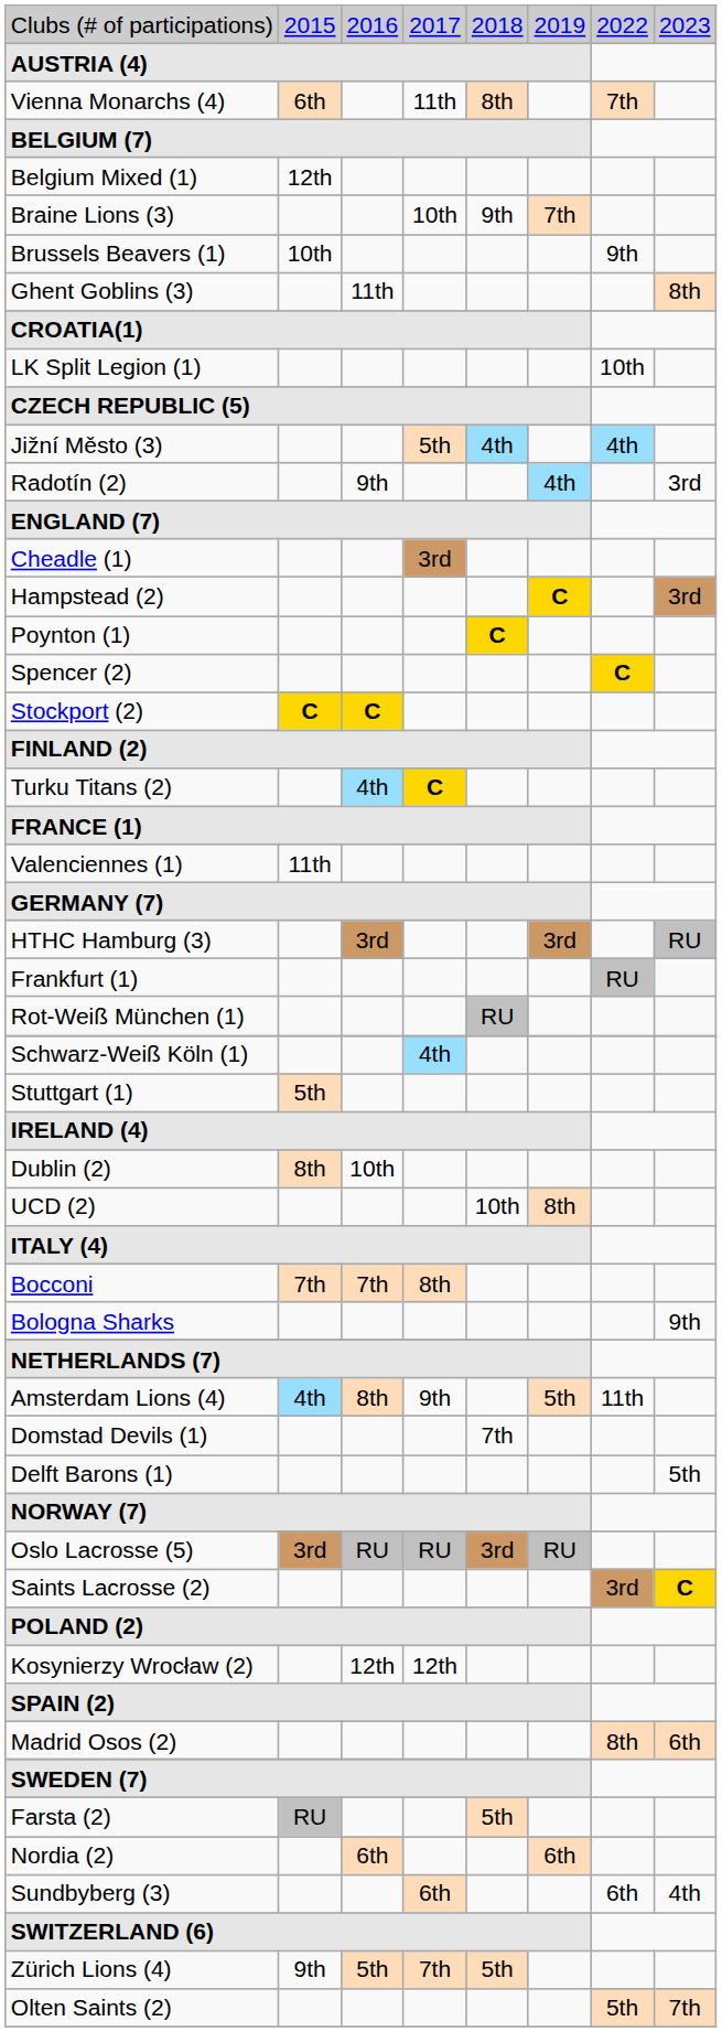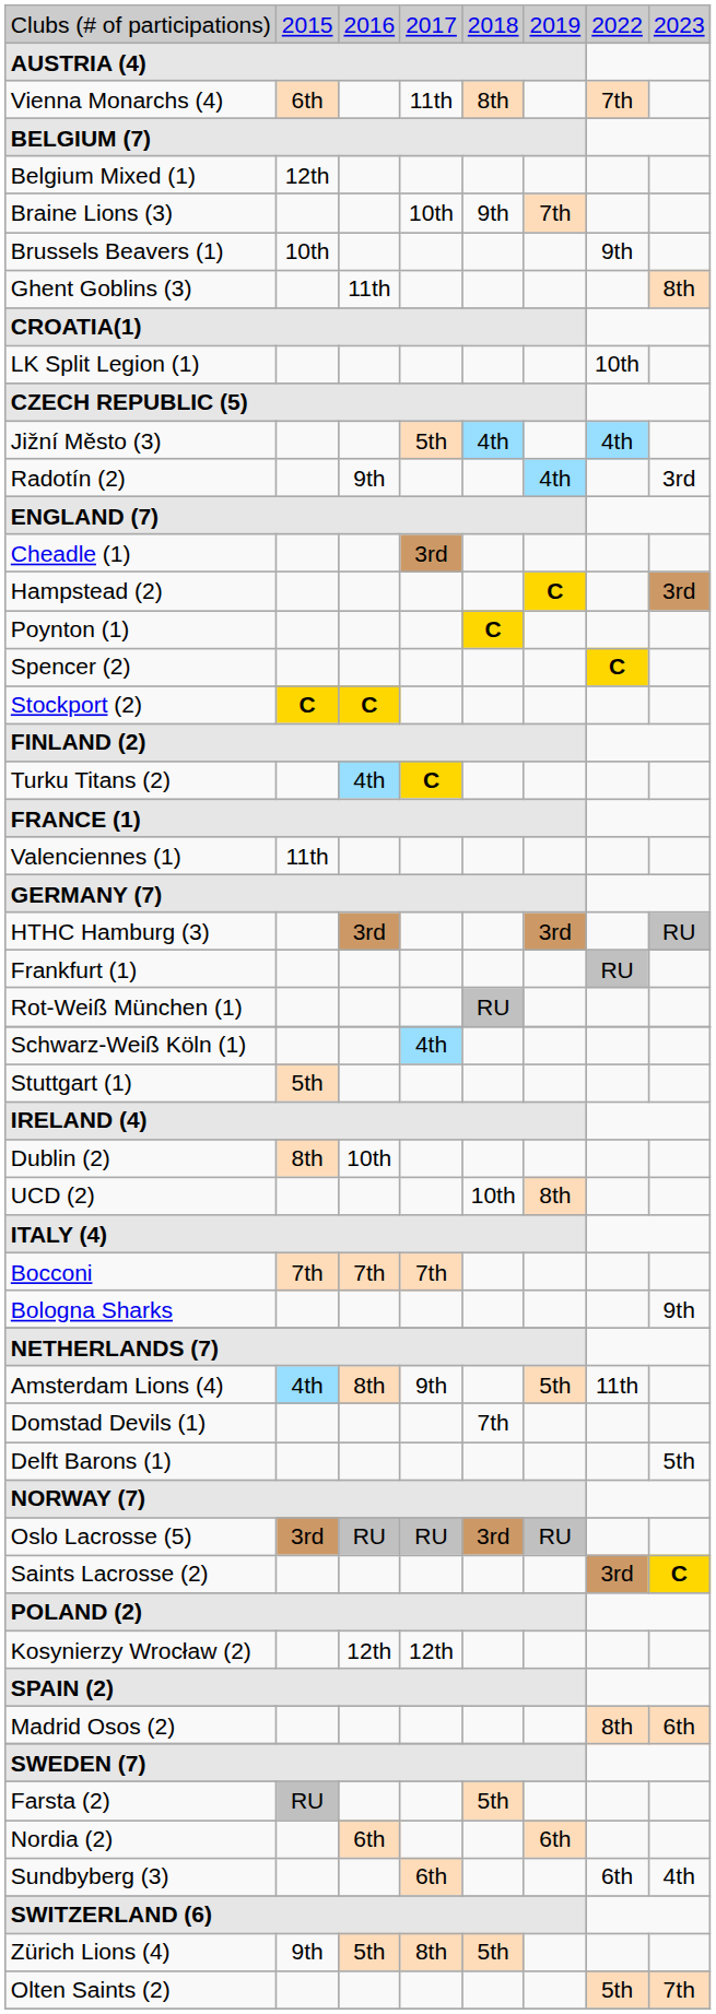Bocconi | column 4: 8th -> 7th
Zürich Lions (4) | column 4: 7th -> 8th
